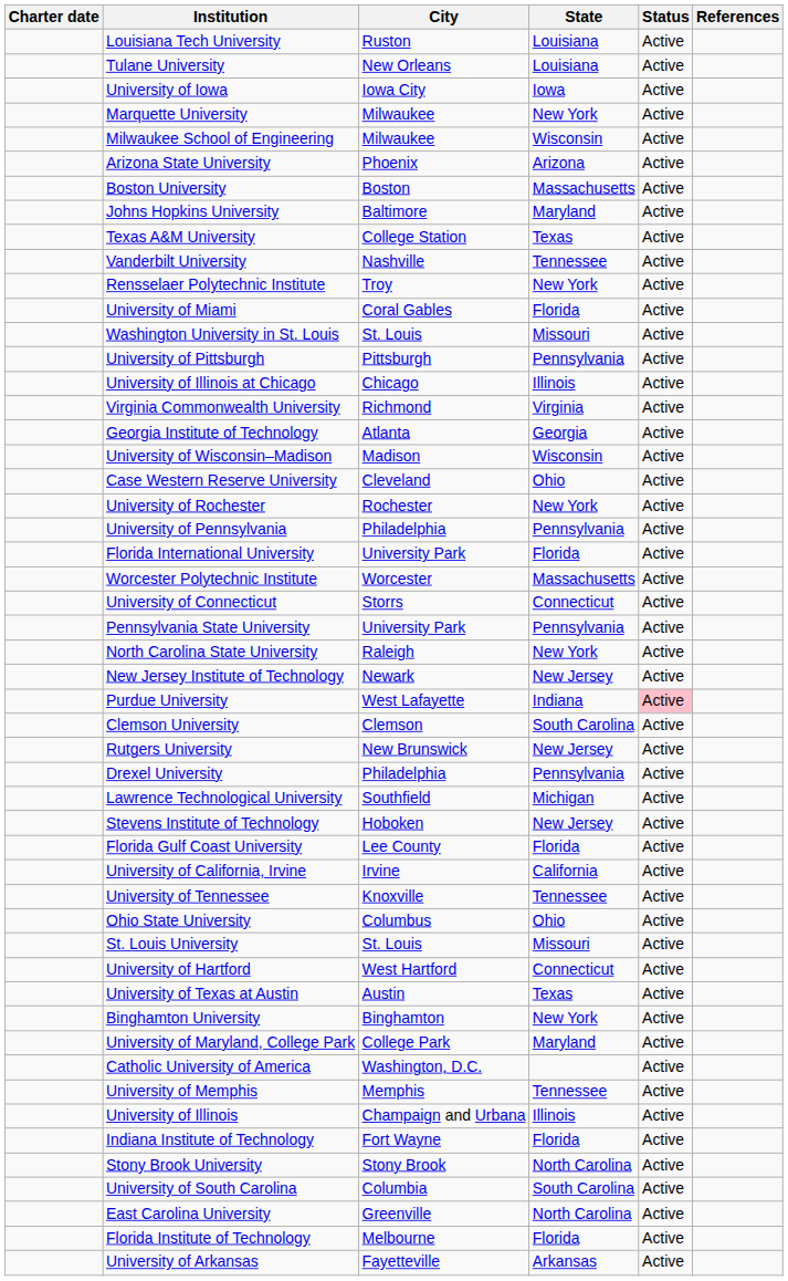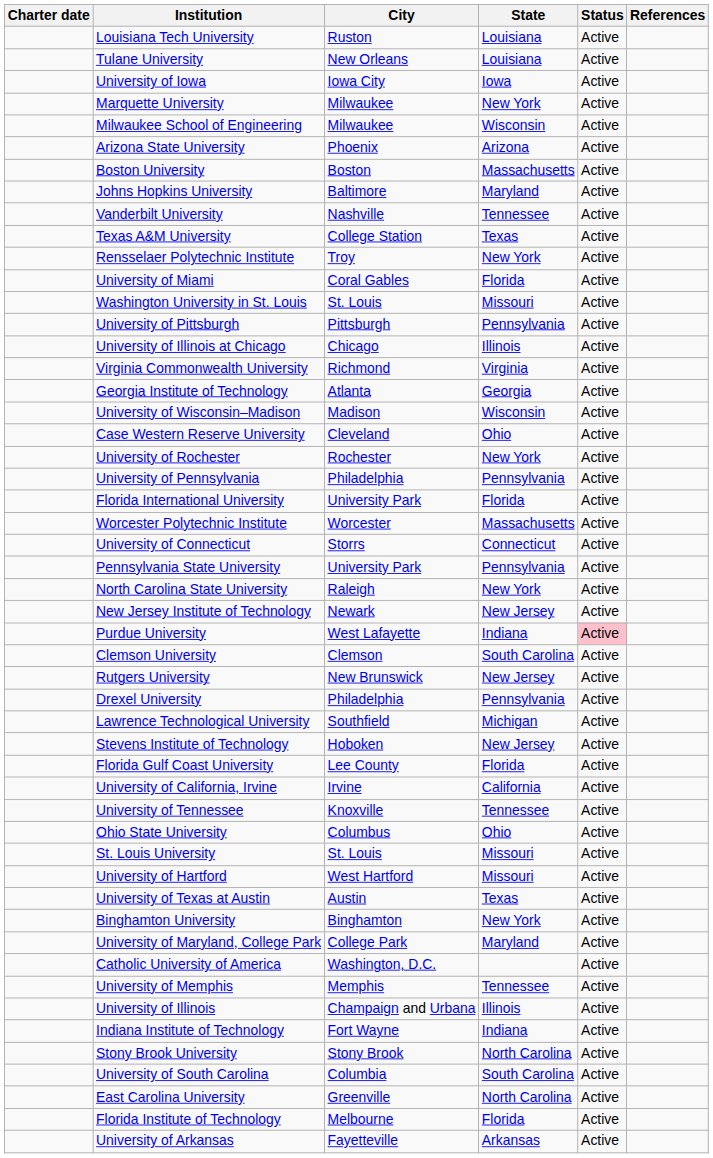rows swapped: Vanderbilt University <-> Texas A&M University
University of Hartford | State: Connecticut -> Missouri
Indiana Institute of Technology | State: Florida -> Indiana
